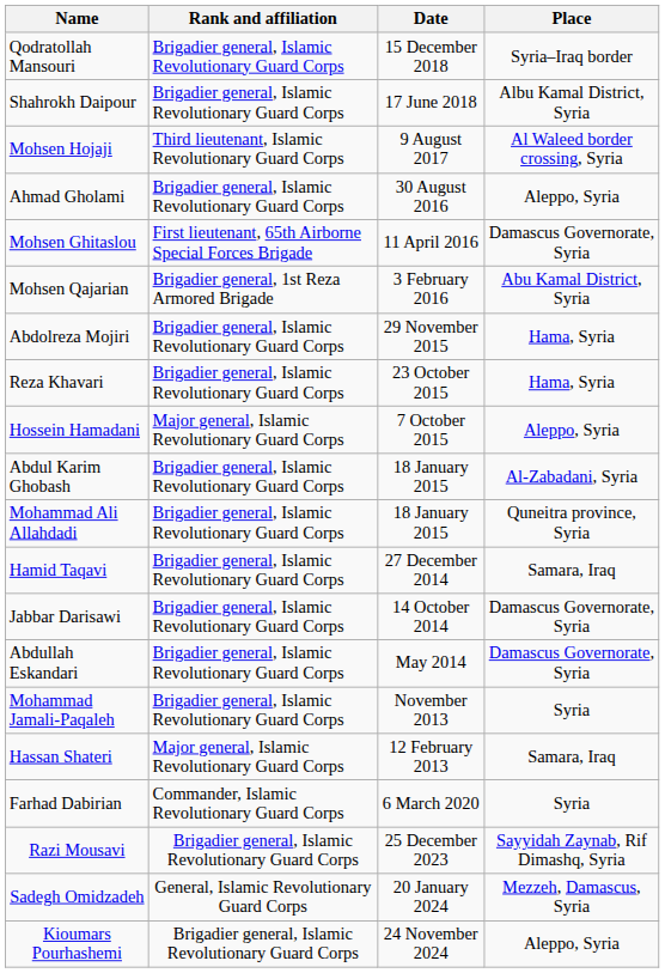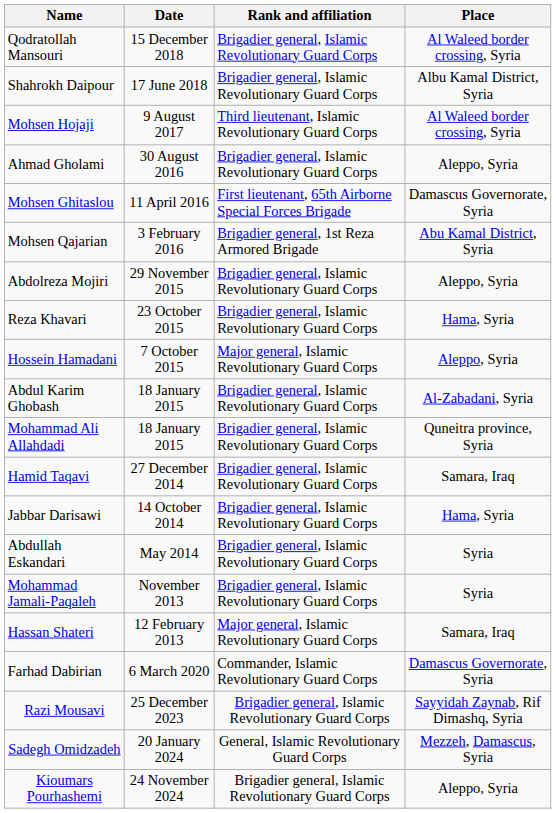columns swapped: Rank and affiliation <-> Date
Qodratollah Mansouri | Place: Syria–Iraq border -> Al Waleed border crossing, Syria
Abdolreza Mojiri | Place: Hama, Syria -> Aleppo, Syria
Jabbar Darisawi | Place: Damascus Governorate, Syria -> Hama, Syria
Abdullah Eskandari | Place: Damascus Governorate, Syria -> Syria
Farhad Dabirian | Place: Syria -> Damascus Governorate, Syria
